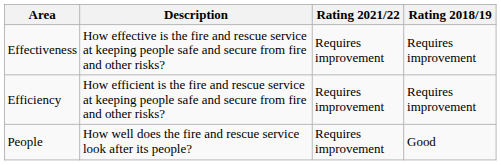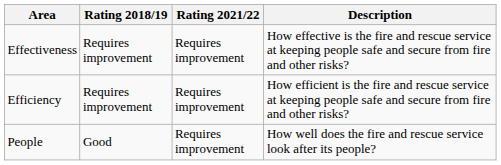columns swapped: Rating 2018/19 <-> Description
